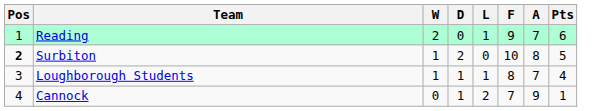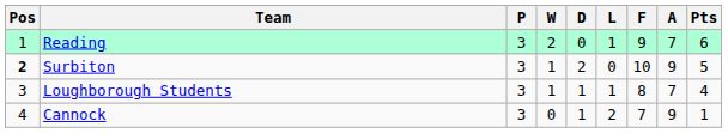+ column: P | 3 | 3 | 3 | 3
Surbiton | A: 8 -> 9
